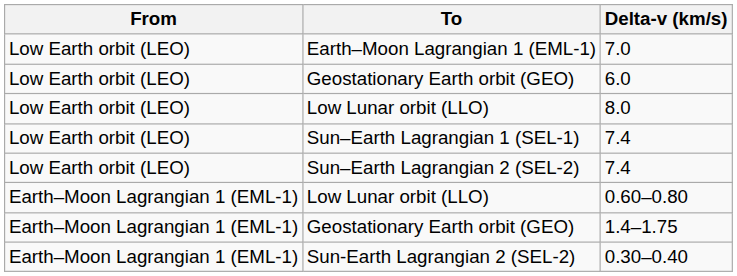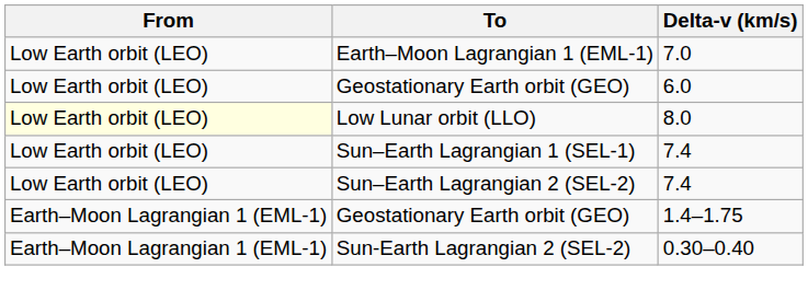8.0 | From: no background -> lightyellow background
- row: Earth–Moon Lagrangian 1 (EML-1) | Low Lunar orbit (LLO) | 0.60–0.80
